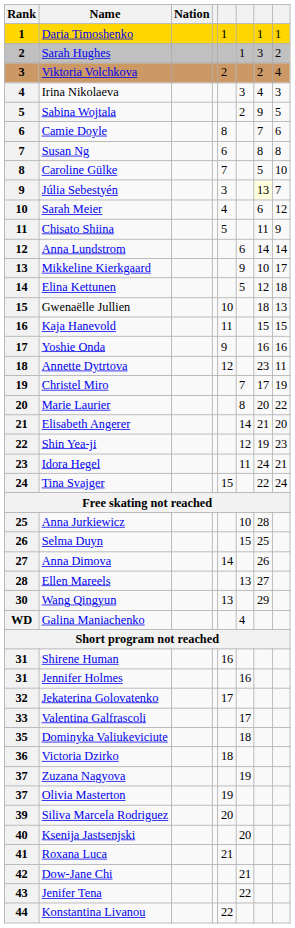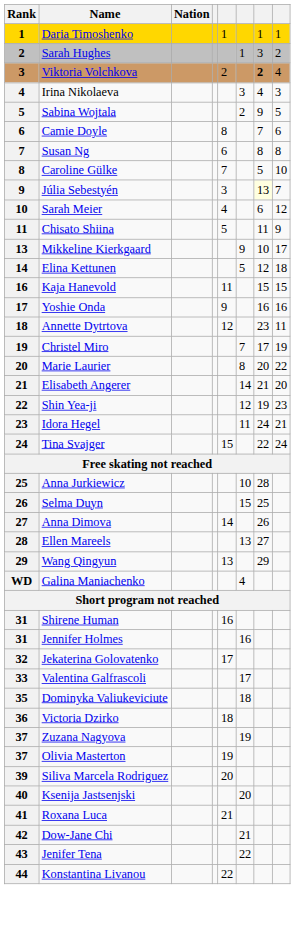Viktoria Volchkova | column 7: normal -> bold
- row: 12 | Anna Lundstrom | 6 | 14 | 14
- row: 15 | Gwenaëlle Jullien | 10 | 18 | 13
Wang Qingyun | Rank: 30 -> 29
